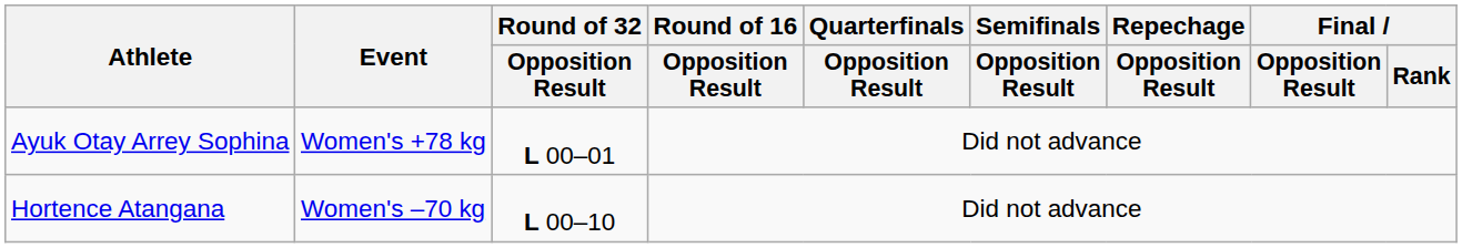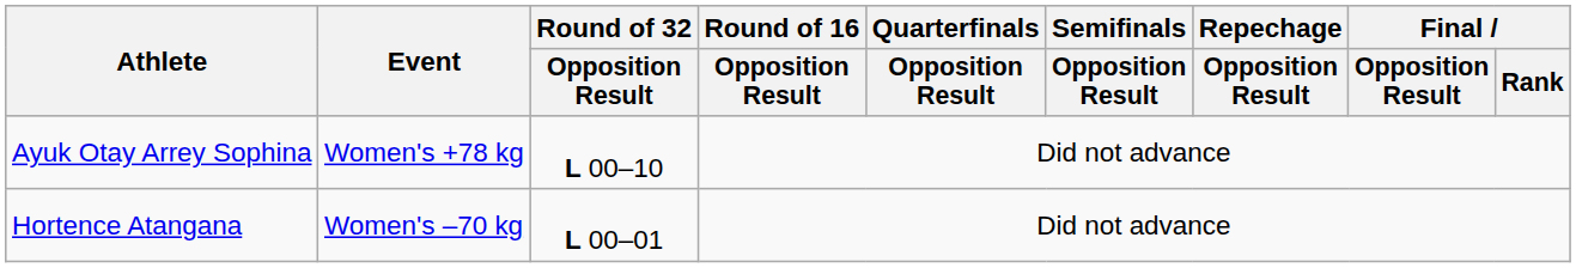Ayuk Otay Arrey Sophina | Round of 32 / Opposition Result: L 00–01 -> L 00–10
Hortence Atangana | Round of 32 / Opposition Result: L 00–10 -> L 00–01
